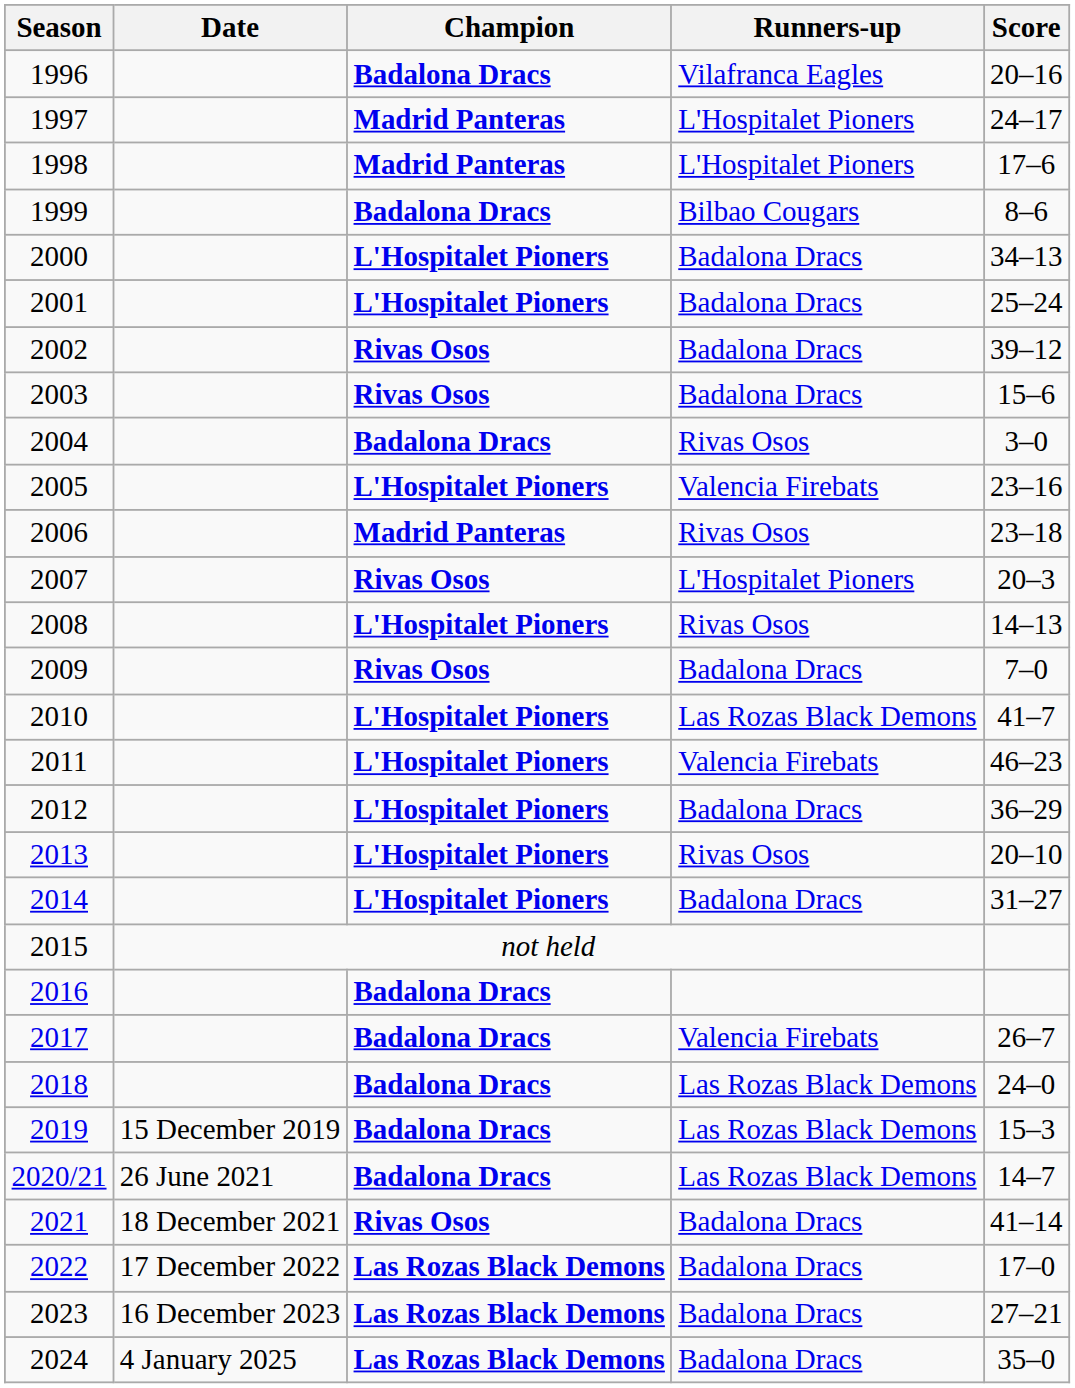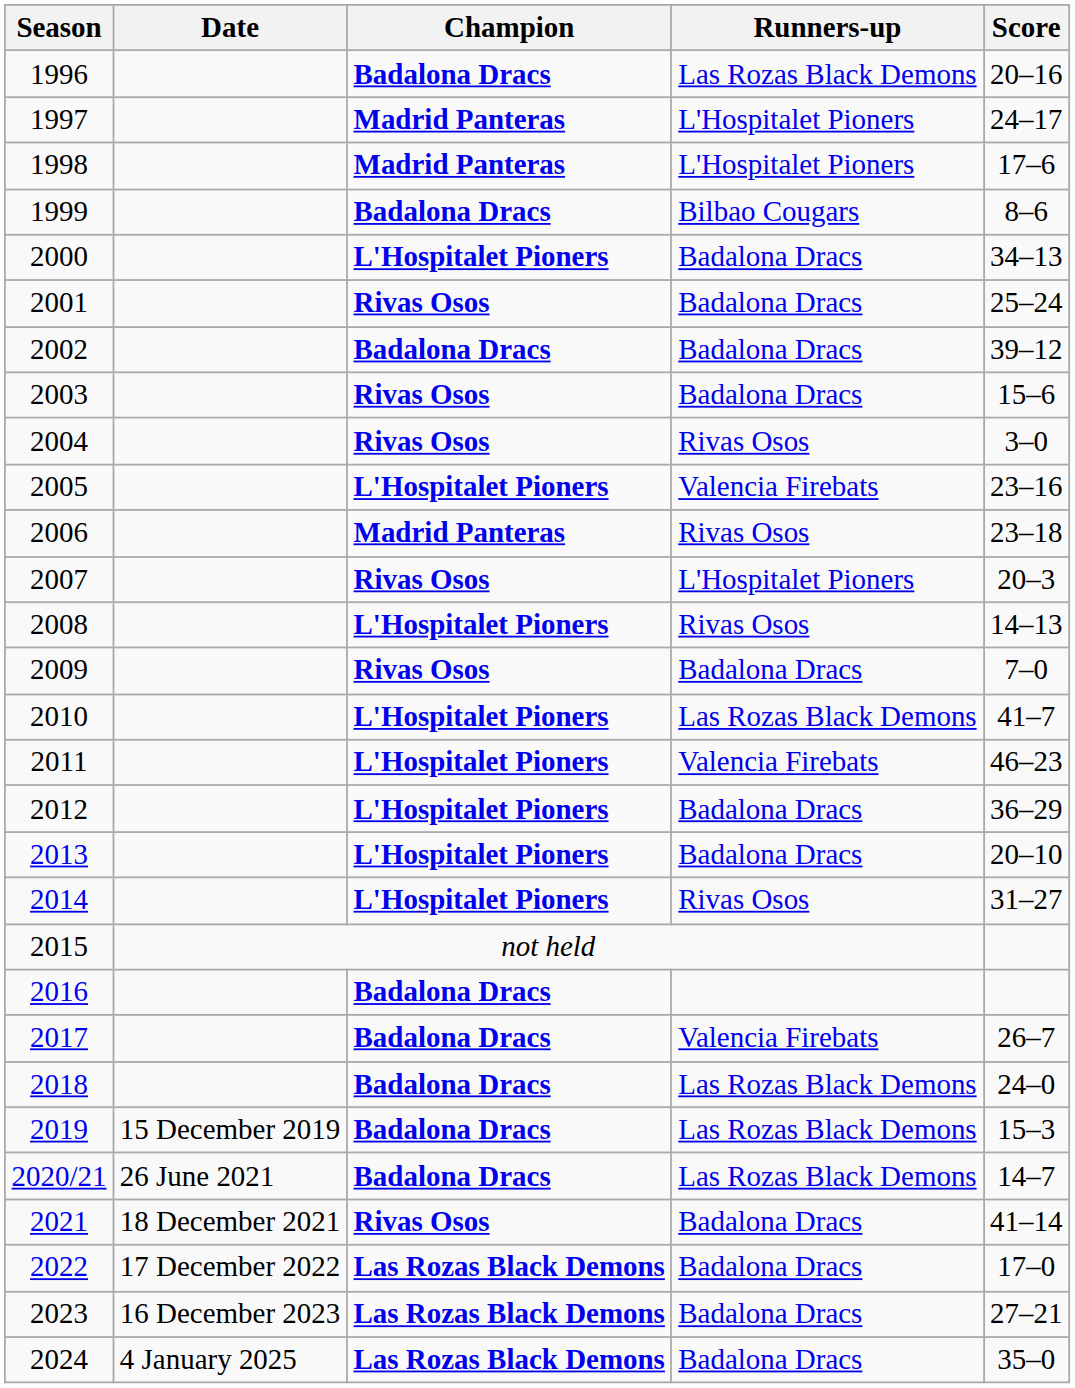1996 | Runners-up: Vilafranca Eagles -> Las Rozas Black Demons
2001 | Champion: L'Hospitalet Pioners -> Rivas Osos
2002 | Champion: Rivas Osos -> Badalona Dracs
2004 | Champion: Badalona Dracs -> Rivas Osos
2013 | Runners-up: Rivas Osos -> Badalona Dracs
2014 | Runners-up: Badalona Dracs -> Rivas Osos
